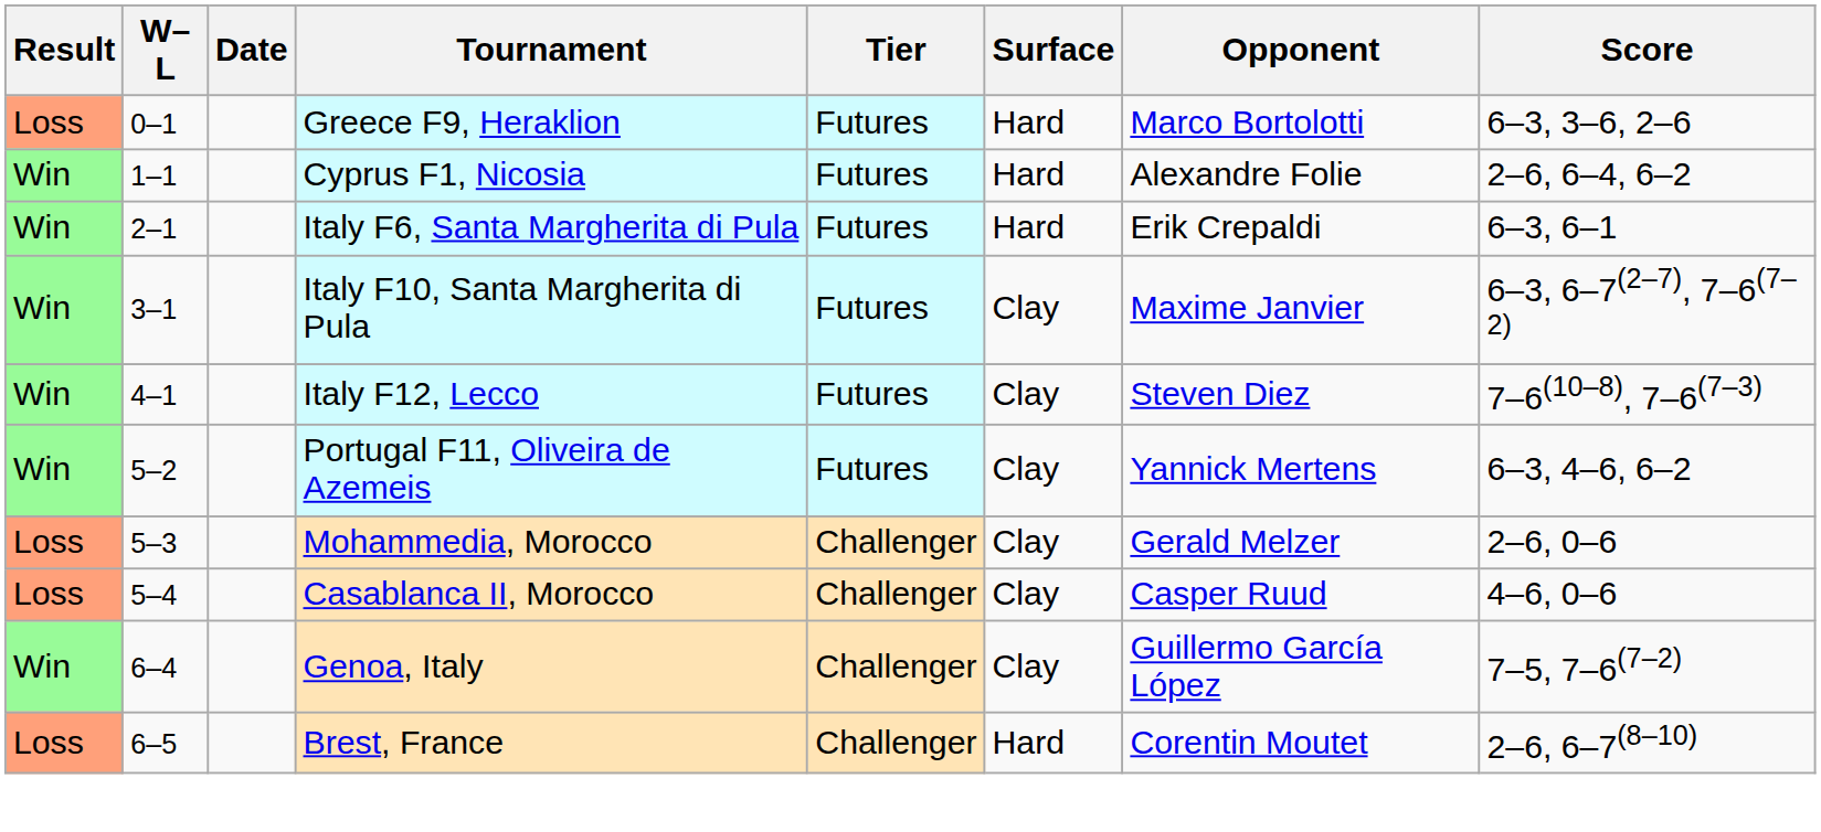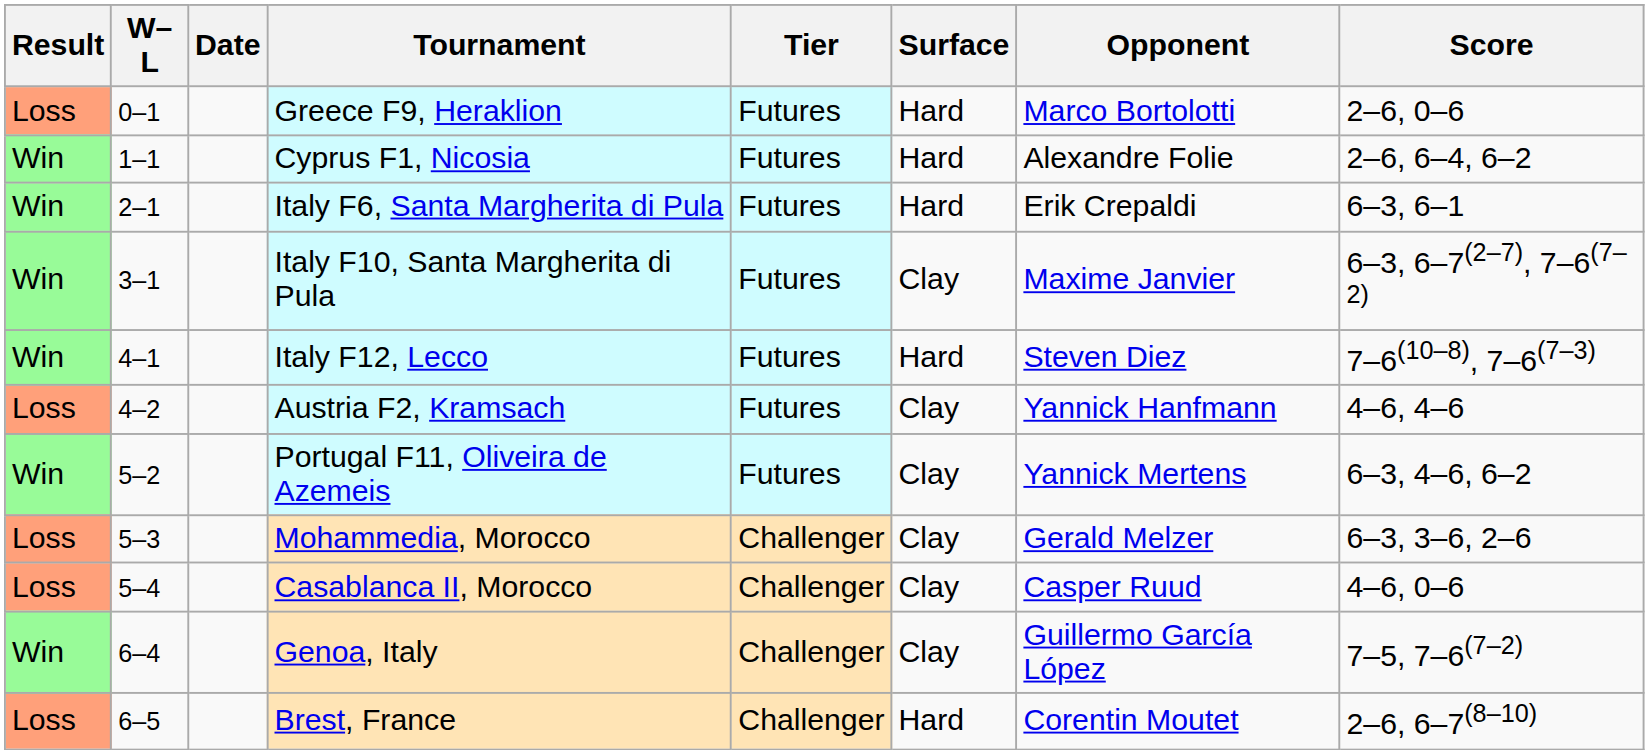Greece F9, Heraklion | Score: 6–3, 3–6, 2–6 -> 2–6, 0–6
Italy F12, Lecco | Surface: Clay -> Hard
+ row: Loss | 4–2 | Austria F2, Kramsach | Futures | Clay | Yannick Hanfmann | 4–6, 4–6
Mohammedia, Morocco | Score: 2–6, 0–6 -> 6–3, 3–6, 2–6
